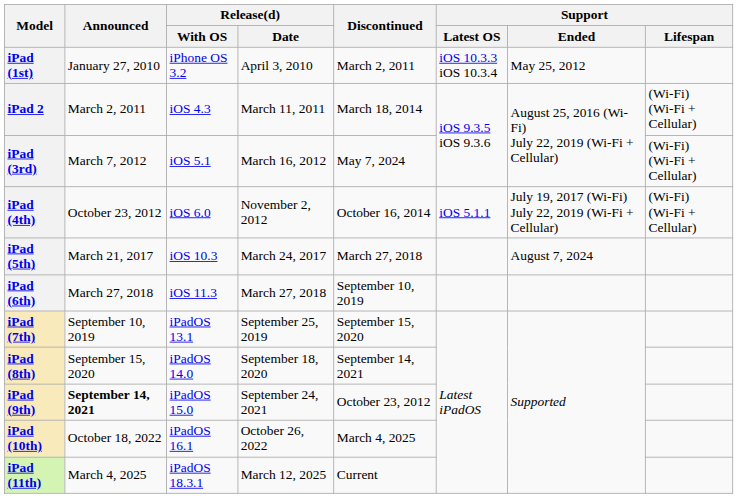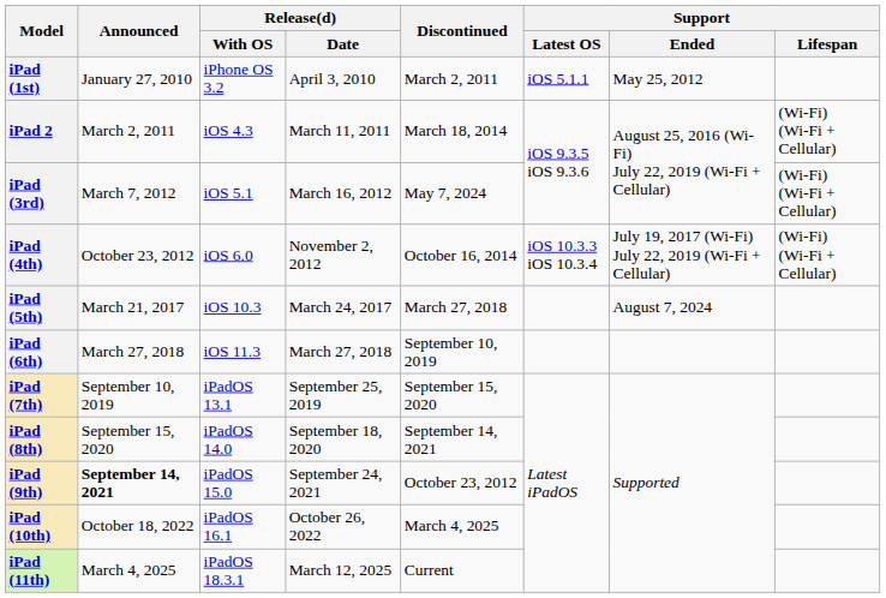iPad (1st) | Support / Latest OS: iOS 10.3.3 iOS 10.3.4 -> iOS 5.1.1
iPad (4th) | Support / Latest OS: iOS 5.1.1 -> iOS 10.3.3 iOS 10.3.4
